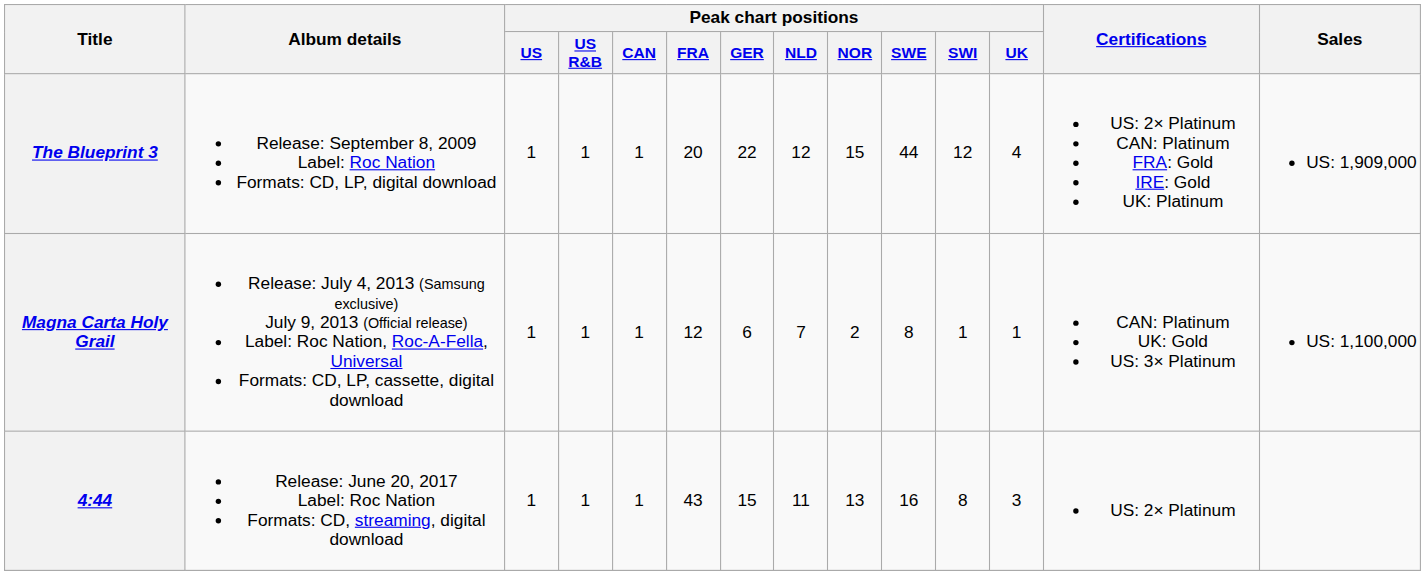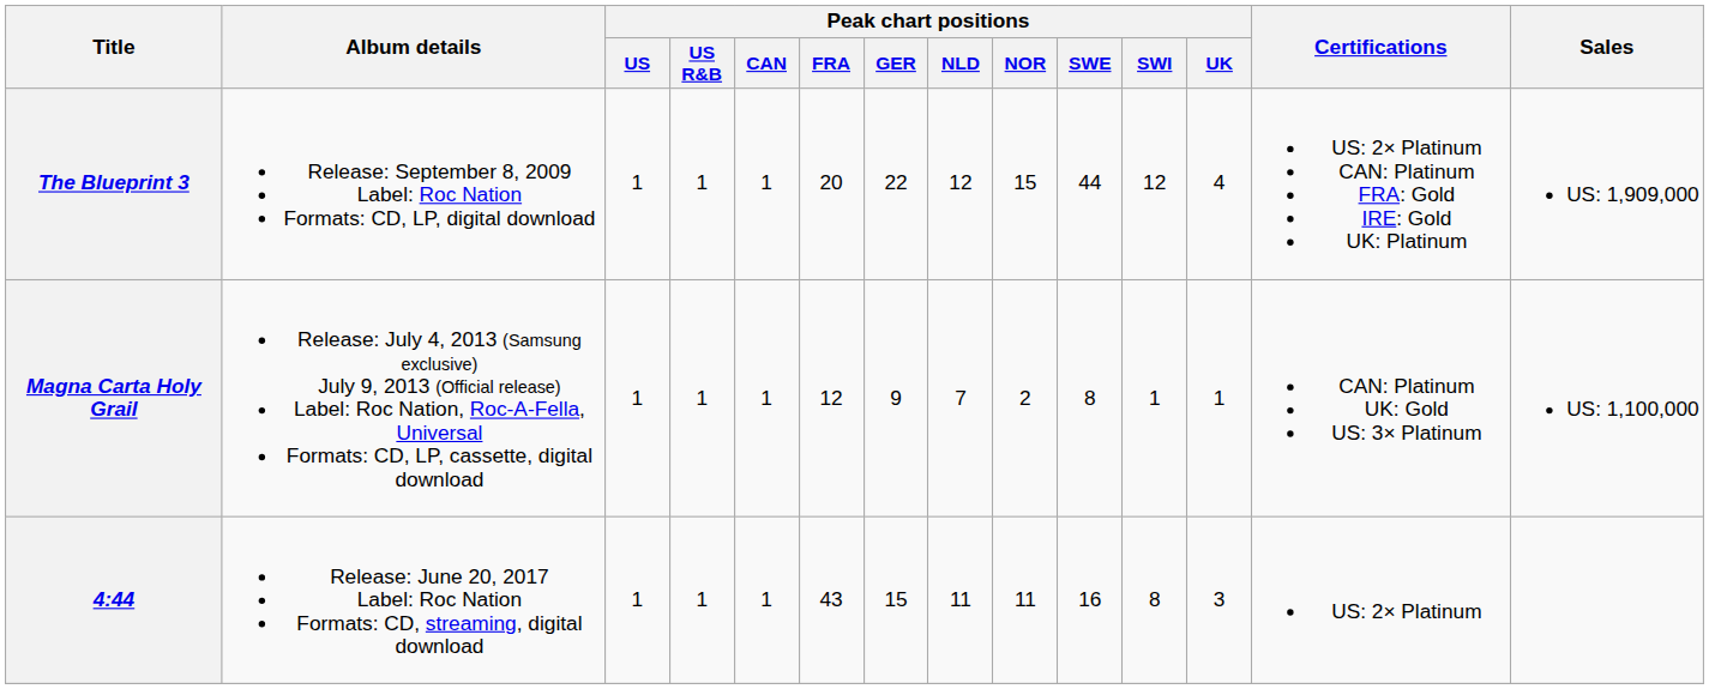Magna Carta Holy Grail | Peak chart positions / GER: 6 -> 9
4:44 | Peak chart positions / NOR: 13 -> 11
